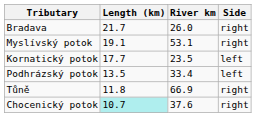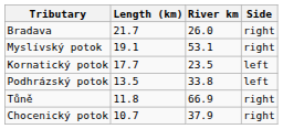Podhrázský potok | River km: 33.4 -> 33.8
Chocenický potok | Length (km): paleturquoise background -> no background
Chocenický potok | River km: 37.6 -> 37.9
